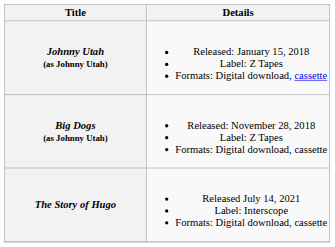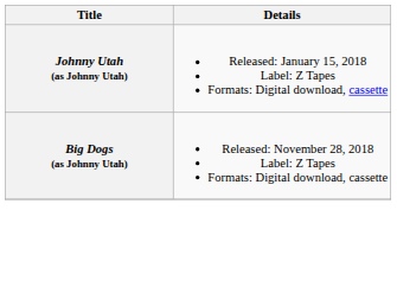- row: The Story of Hugo | Released July 14, 2021 Label: Interscope Formats: Digital download, cassette
